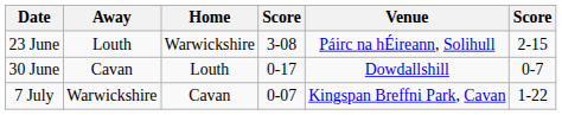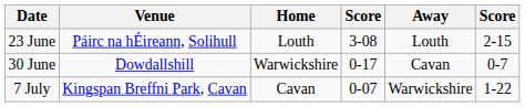columns swapped: Venue <-> Away
23 June | Home: Warwickshire -> Louth
30 June | Home: Louth -> Warwickshire
